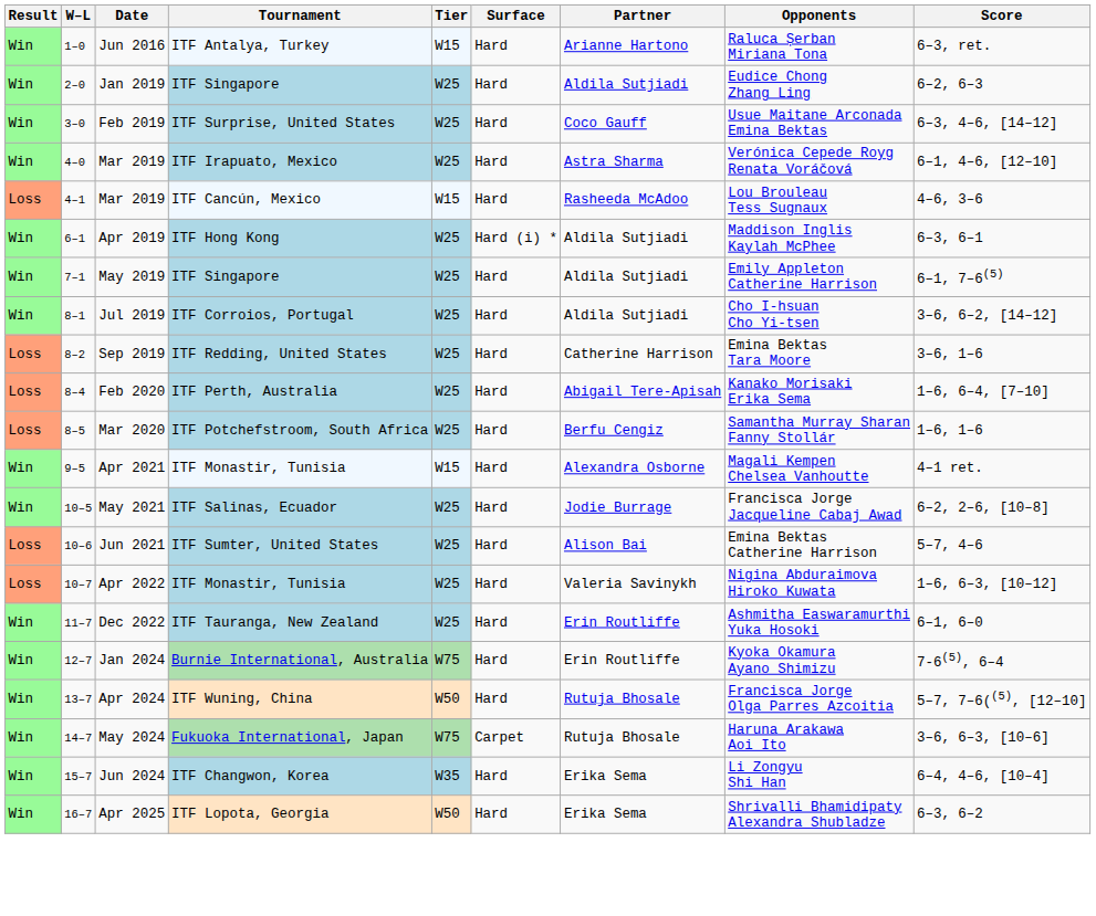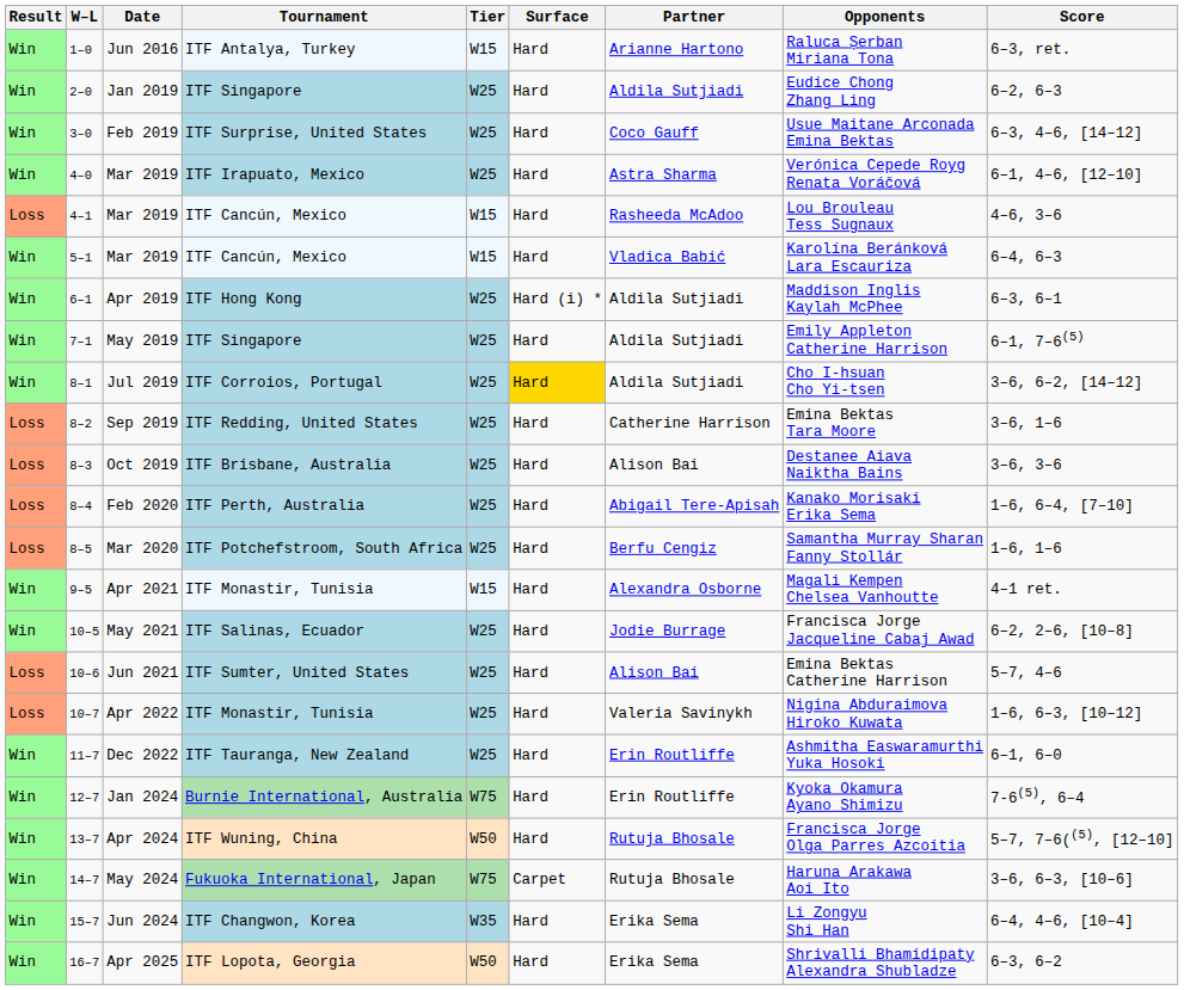+ row: Win | 5–1 | Mar 2019 | ITF Cancún, Mexico | W15 | Hard | Vladica Babić | Karolína Beránková Lara Escauriza | 6–4, 6–3
Jul 2019 | Surface: no background -> gold background
+ row: Loss | 8–3 | Oct 2019 | ITF Brisbane, Australia | W25 | Hard | Alison Bai | Destanee Aiava Naiktha Bains | 3–6, 3–6
